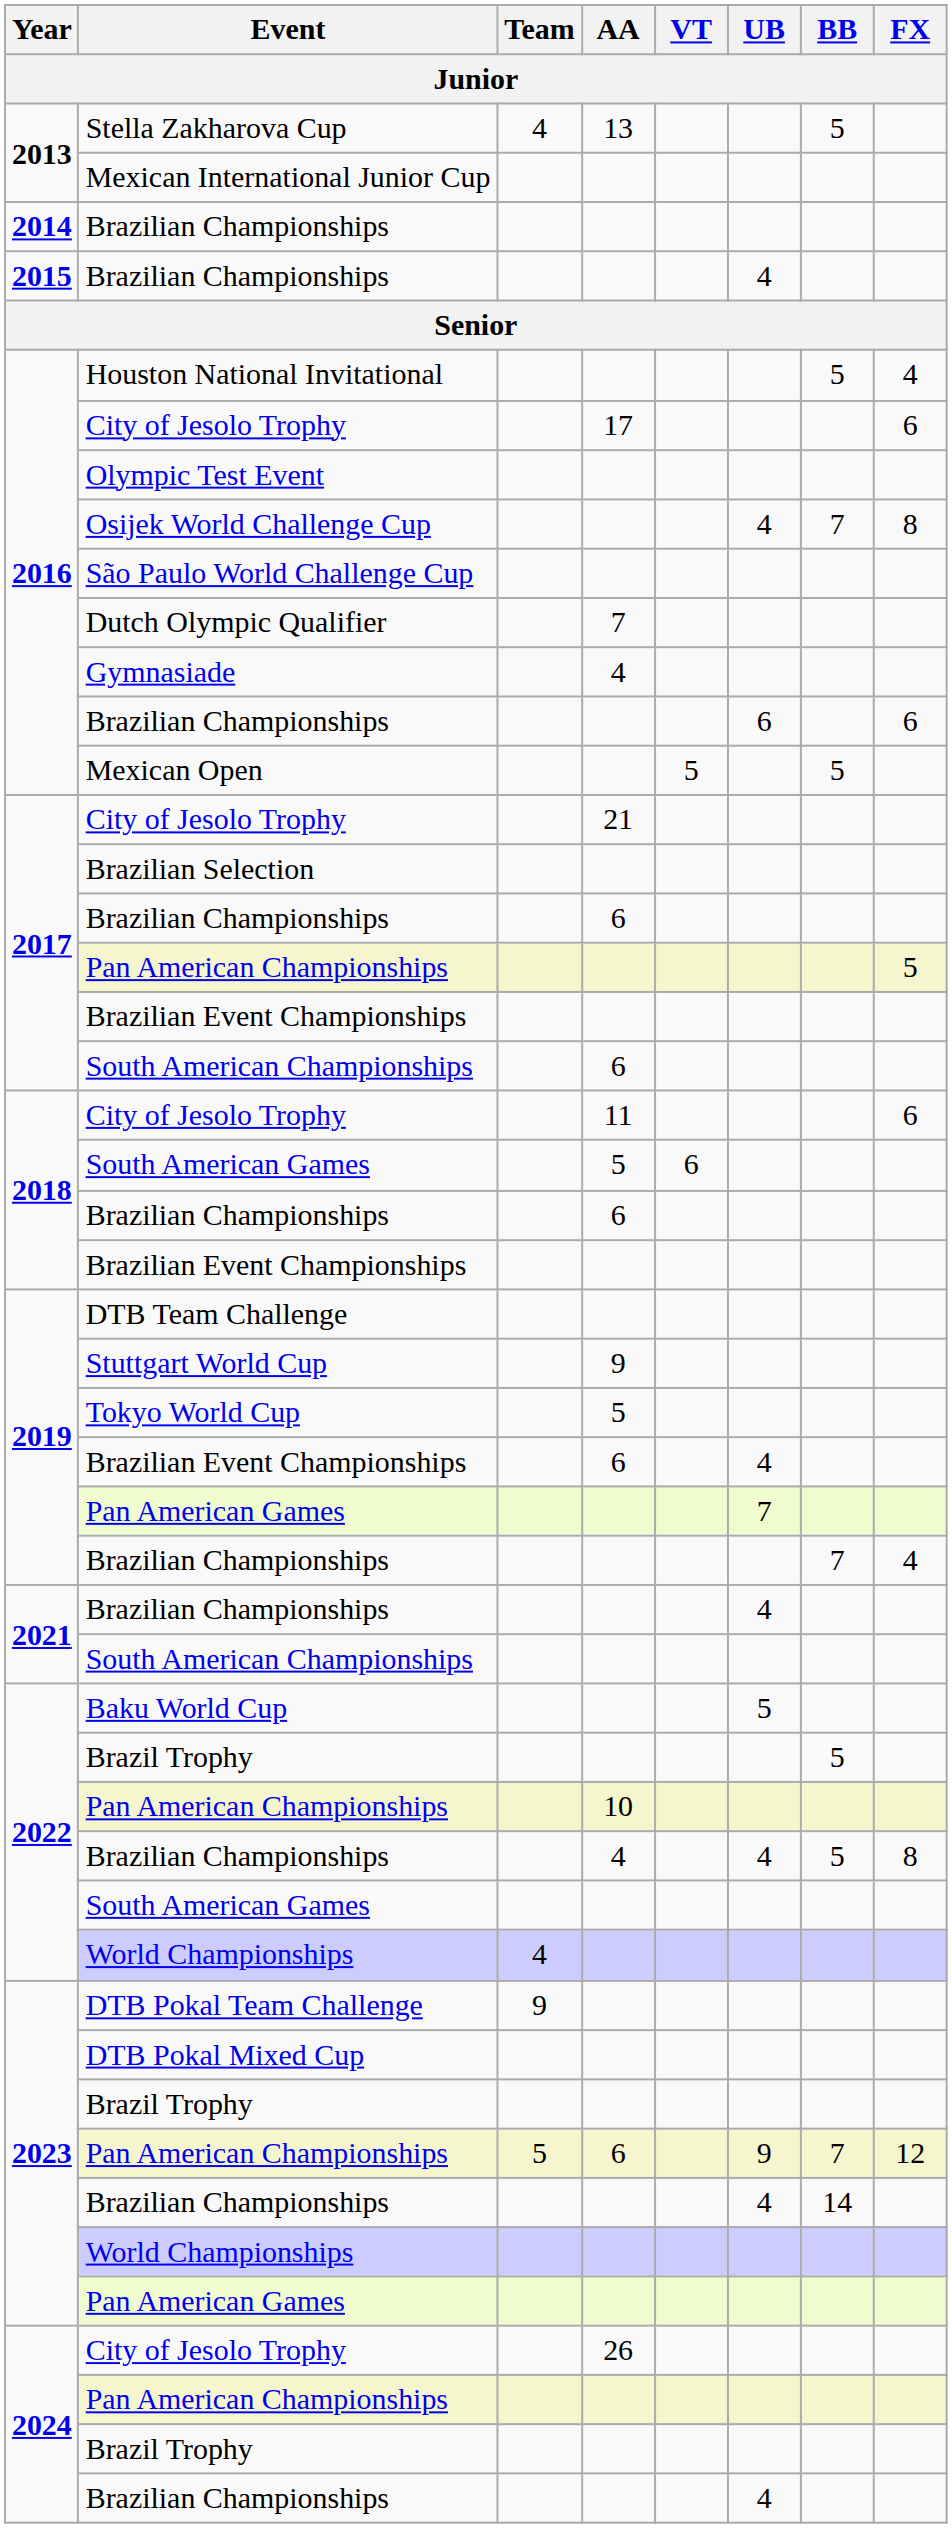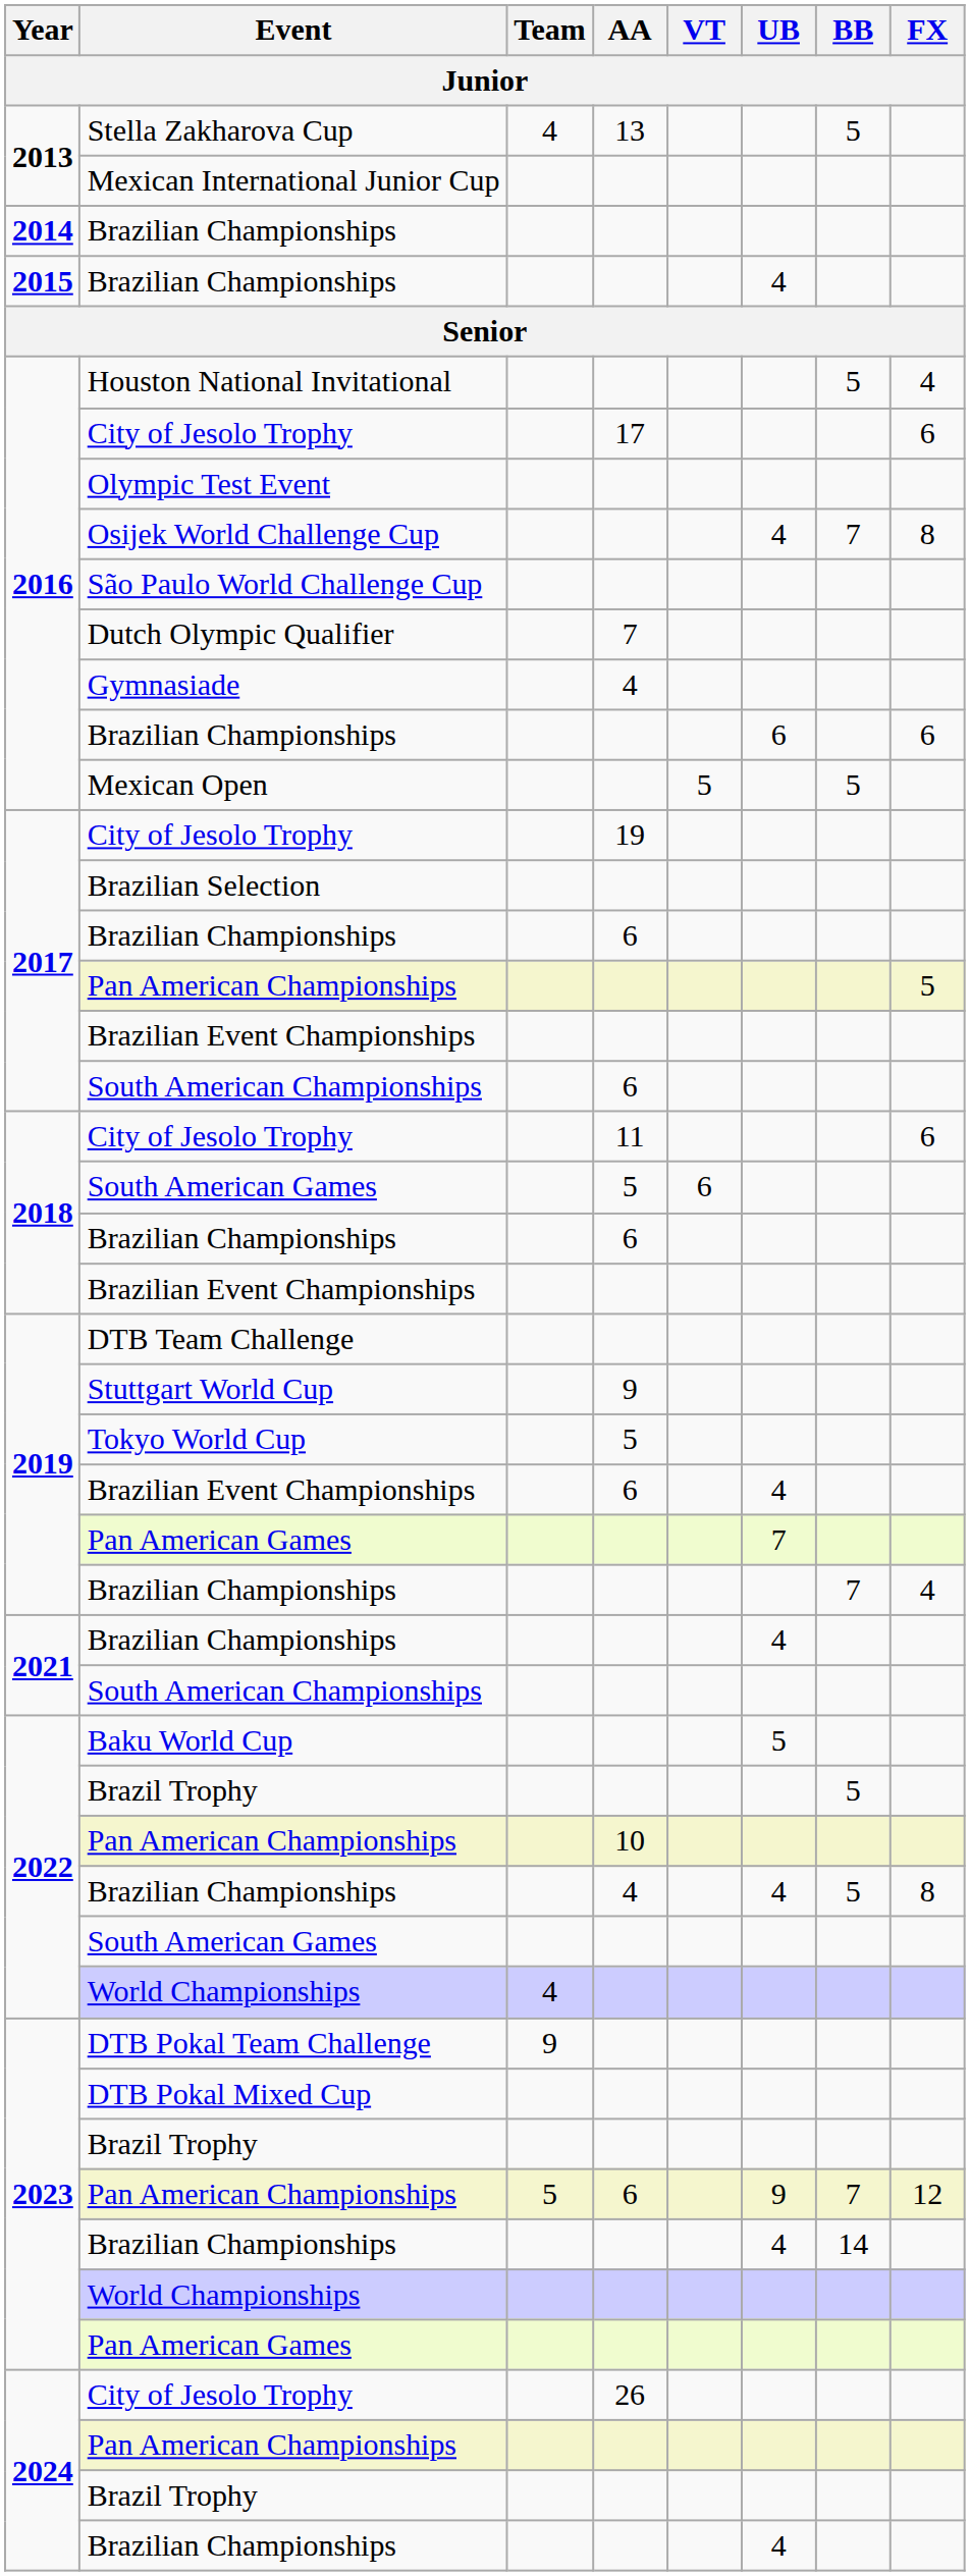2017 / City of Jesolo Trophy | AA: 21 -> 19
